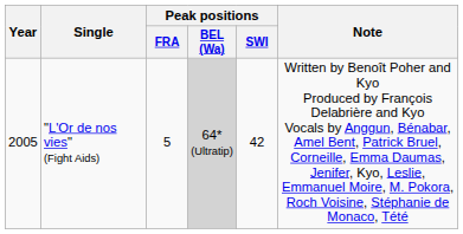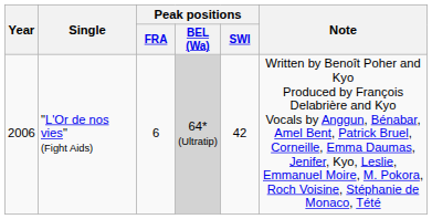"L'Or de nos vies" (Fight Aids) | Year: 2005 -> 2006
"L'Or de nos vies" (Fight Aids) | Peak positions / FRA: 5 -> 6
